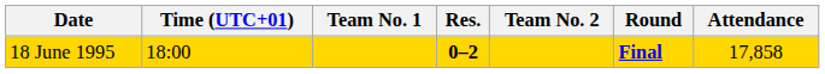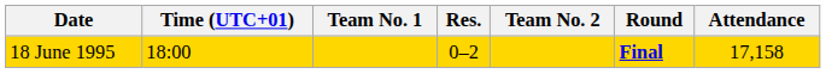18 June 1995 | Res.: bold -> normal
18 June 1995 | Attendance: 17,858 -> 17,158
